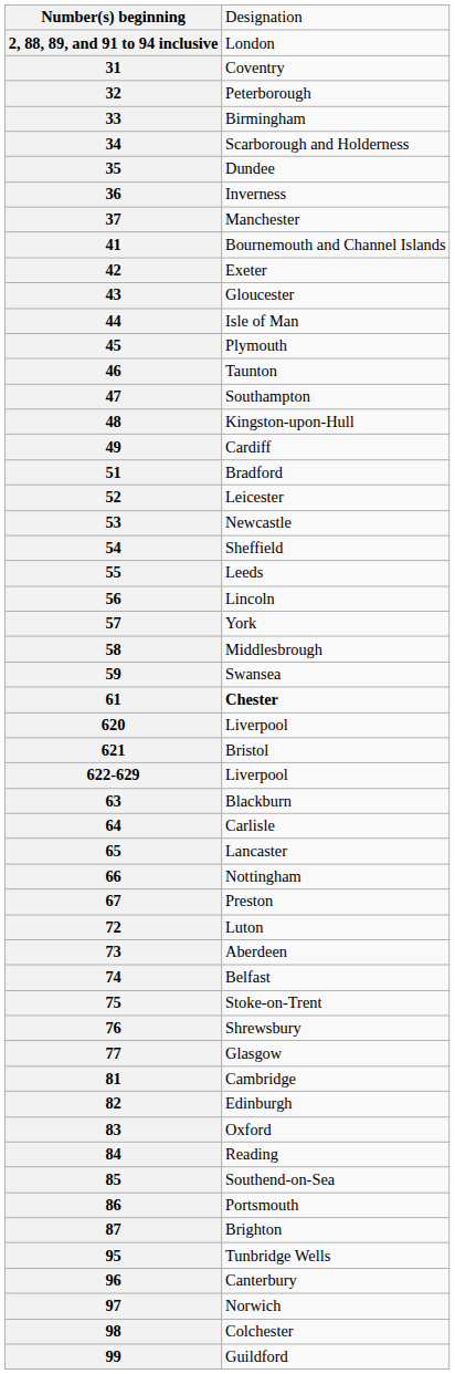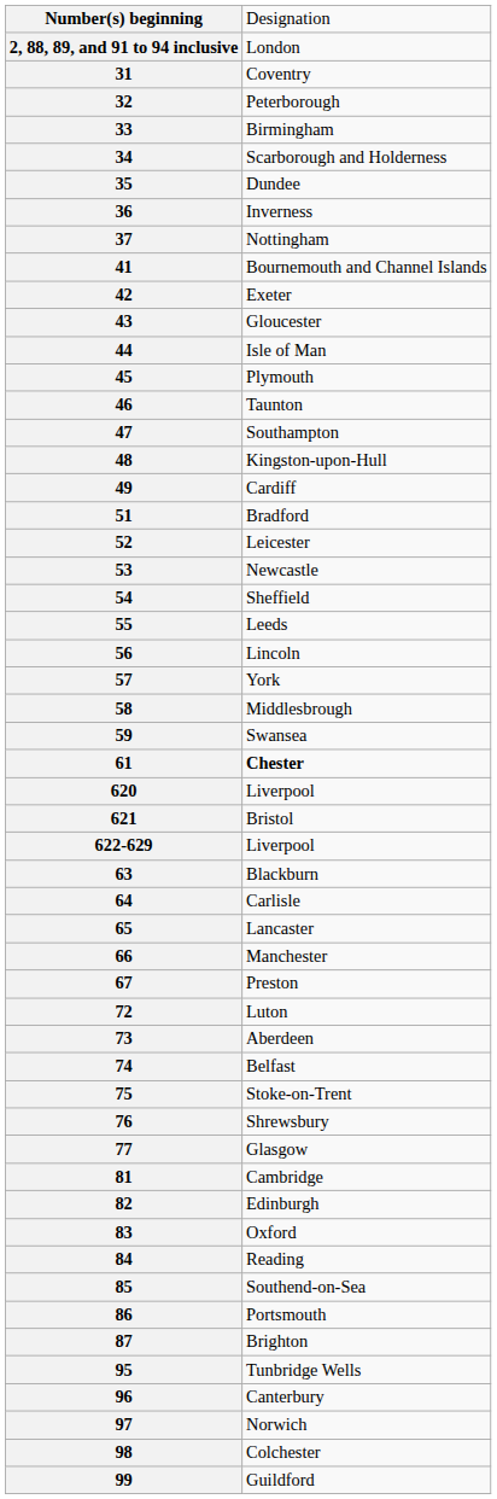37 | column 2: Manchester -> Nottingham
66 | column 2: Nottingham -> Manchester
